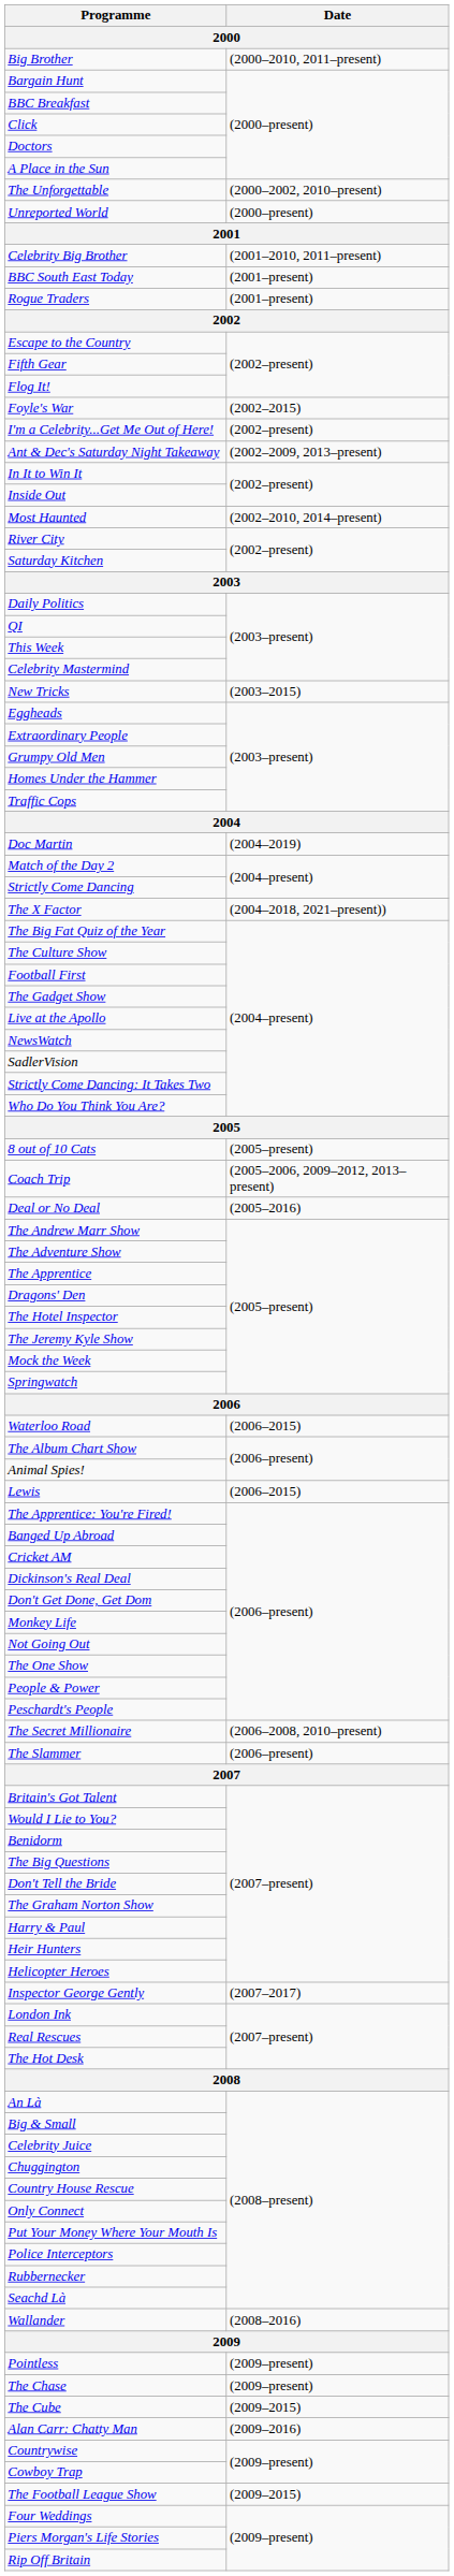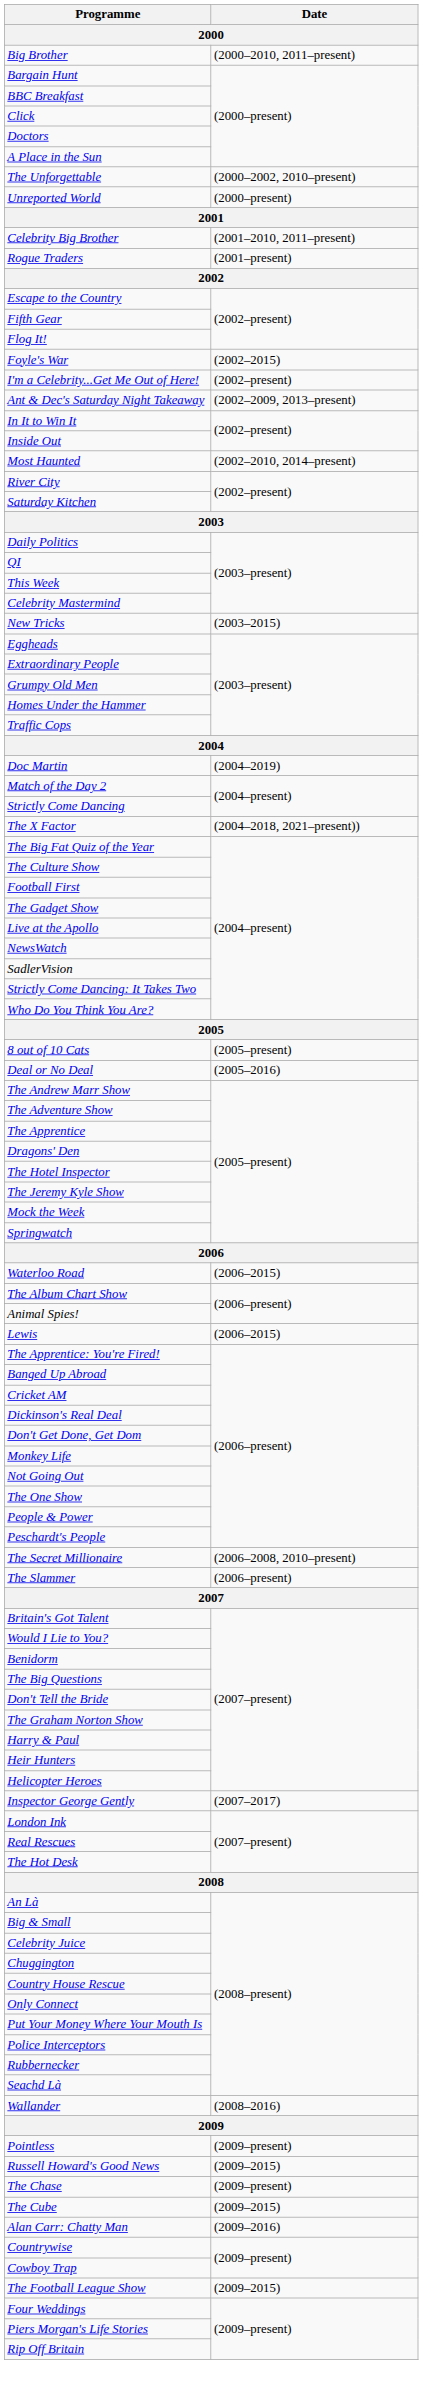- row: BBC South East Today | (2001–present)
- row: Coach Trip | (2005–2006, 2009–2012, 2013–present)
+ row: Russell Howard's Good News | (2009–2015)
